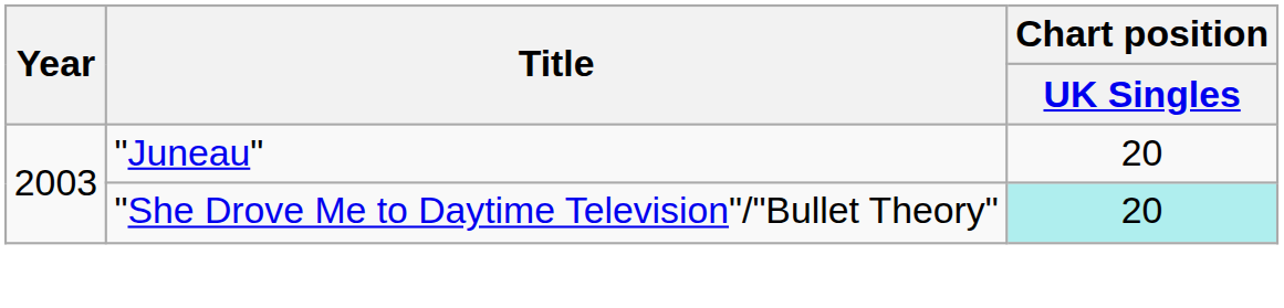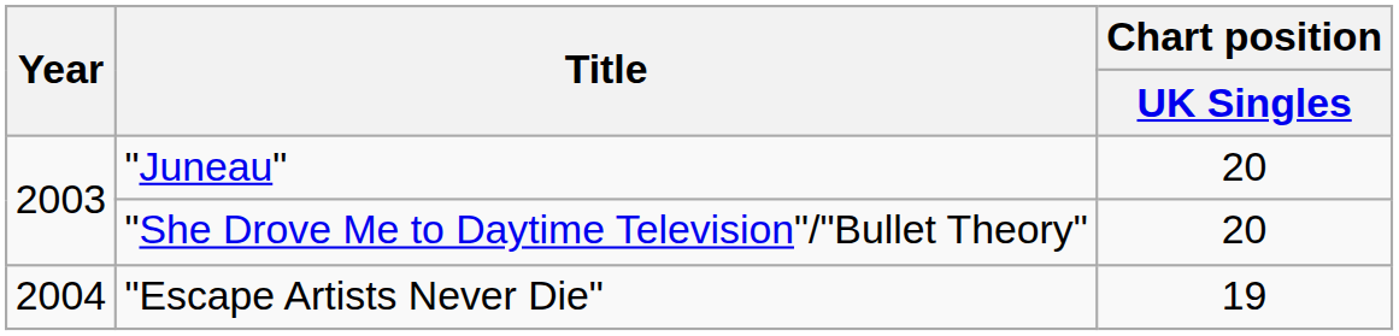"She Drove Me to Daytime Television"/"Bullet Theory" | Chart position / UK Singles: paleturquoise background -> no background
+ row: 2004 | "Escape Artists Never Die" | 19
